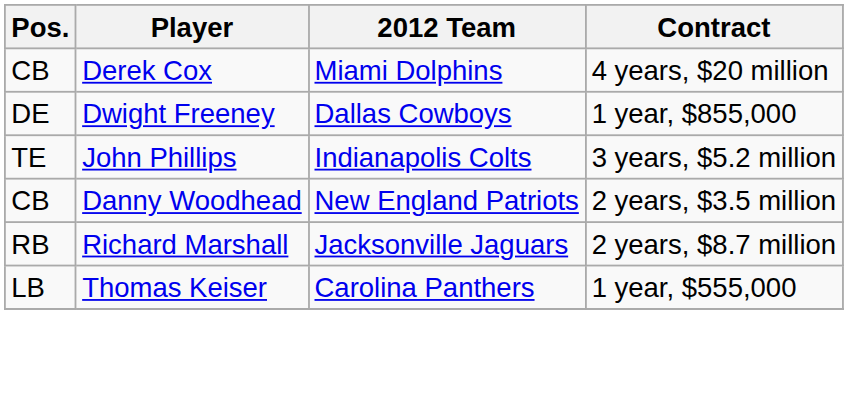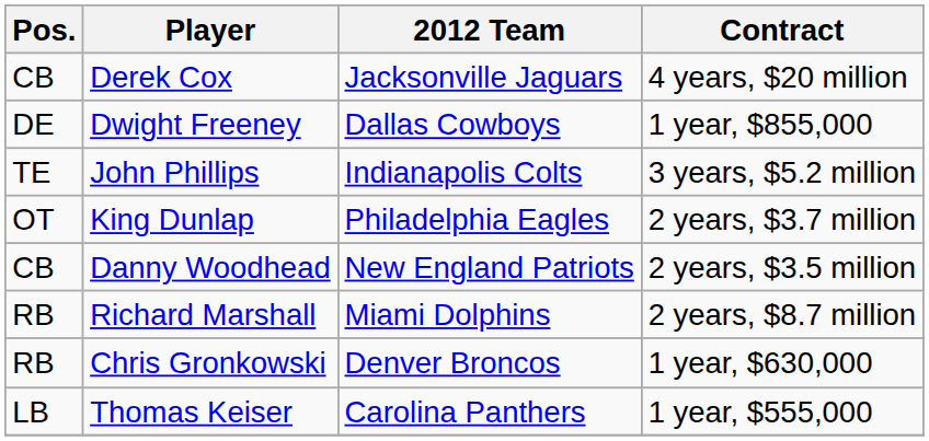Derek Cox | 2012 Team: Miami Dolphins -> Jacksonville Jaguars
+ row: OT | King Dunlap | Philadelphia Eagles | 2 years, $3.7 million
Richard Marshall | 2012 Team: Jacksonville Jaguars -> Miami Dolphins
+ row: RB | Chris Gronkowski | Denver Broncos | 1 year, $630,000
